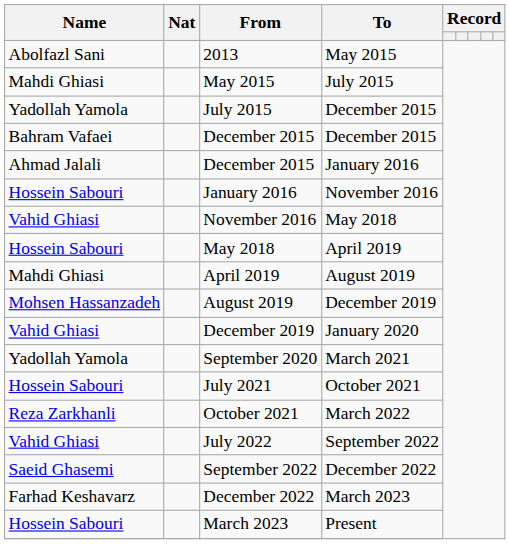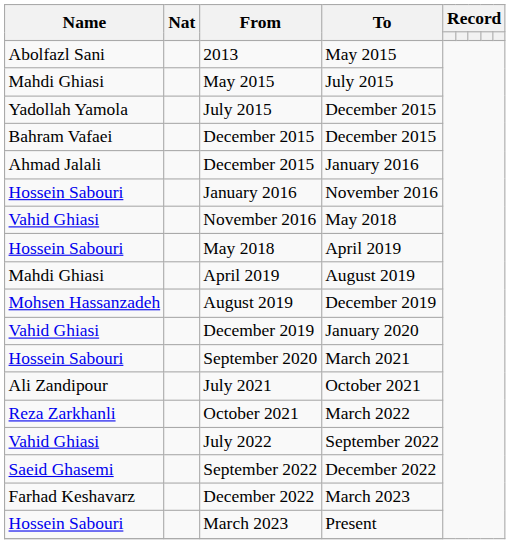September 2020 | Name: Yadollah Yamola -> Hossein Sabouri
July 2021 | Name: Hossein Sabouri -> Ali Zandipour
